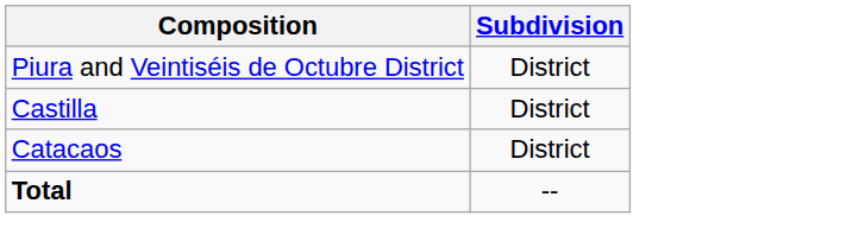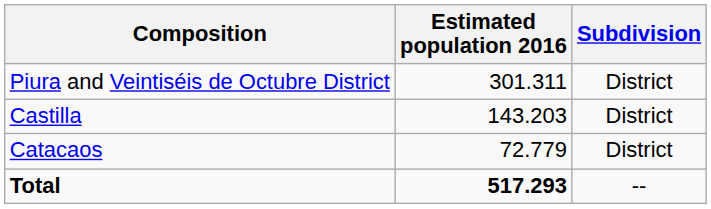+ column: Estimated population 2016 | 301.311 | 143.203 | 72.779 | 517.293
